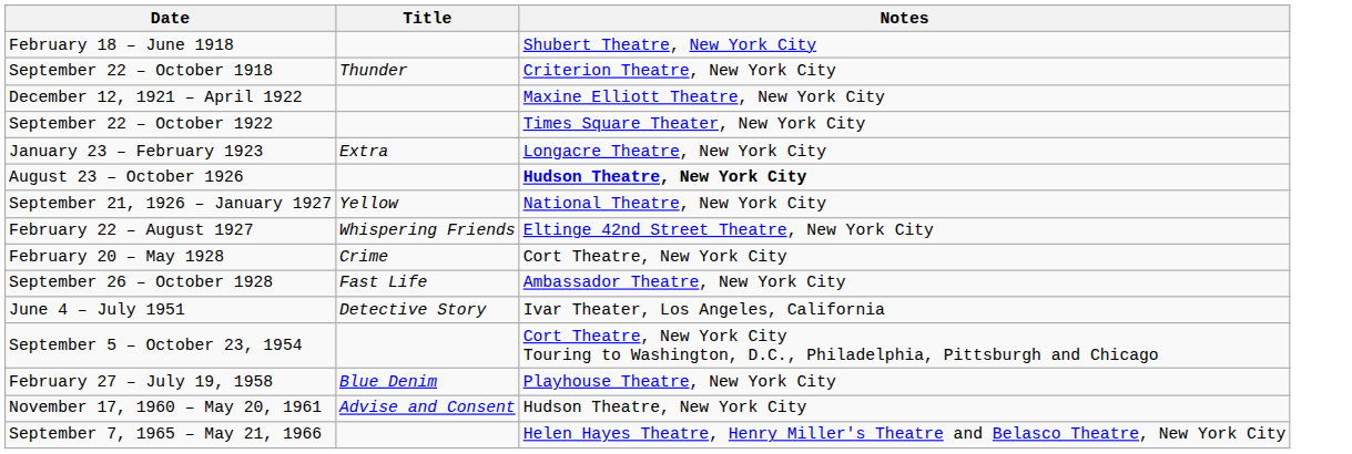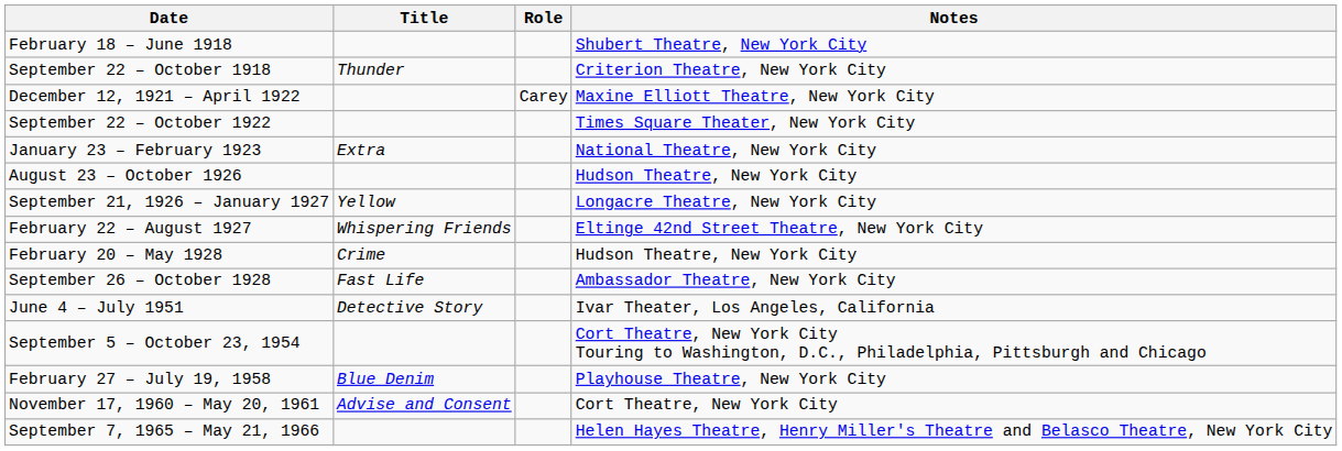+ column: Role | Carey
January 23 – February 1923 | Notes: Longacre Theatre, New York City -> National Theatre, New York City
August 23 – October 1926 | Notes: bold -> normal
September 21, 1926 – January 1927 | Notes: National Theatre, New York City -> Longacre Theatre, New York City
February 20 – May 1928 | Notes: Cort Theatre, New York City -> Hudson Theatre, New York City
November 17, 1960 – May 20, 1961 | Notes: Hudson Theatre, New York City -> Cort Theatre, New York City
